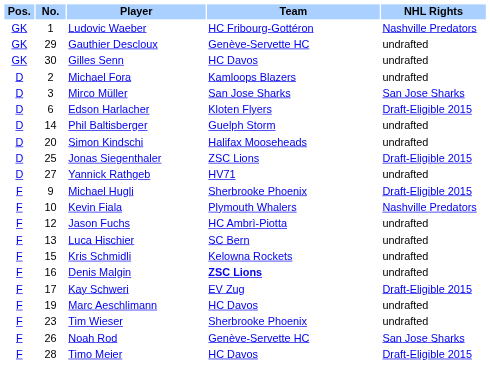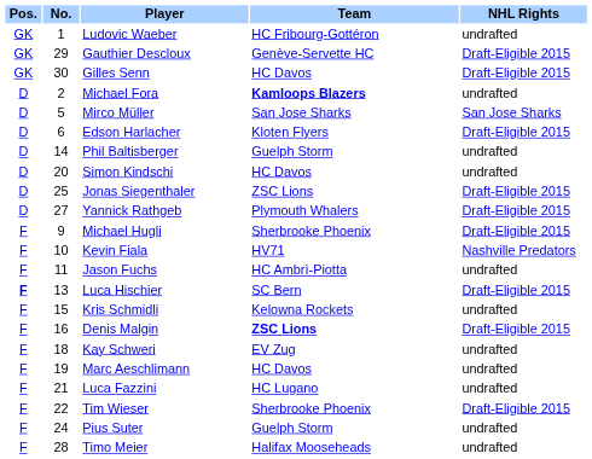Ludovic Waeber | NHL Rights: Nashville Predators -> undrafted
Gauthier Descloux | NHL Rights: undrafted -> Draft-Eligible 2015
Gilles Senn | NHL Rights: undrafted -> Draft-Eligible 2015
Michael Fora | Team: normal -> bold
Mirco Müller | No.: 3 -> 5
Simon Kindschi | Team: Halifax Mooseheads -> HC Davos
Yannick Rathgeb | Team: HV71 -> Plymouth Whalers
Yannick Rathgeb | NHL Rights: undrafted -> Draft-Eligible 2015
Kevin Fiala | Team: Plymouth Whalers -> HV71
Jason Fuchs | No.: 12 -> 11
Luca Hischier | Pos.: normal -> bold
Luca Hischier | NHL Rights: undrafted -> Draft-Eligible 2015
Denis Malgin | NHL Rights: undrafted -> Draft-Eligible 2015
Kay Schweri | No.: 17 -> 18
Kay Schweri | NHL Rights: Draft-Eligible 2015 -> undrafted
+ row: F | 21 | Luca Fazzini | HC Lugano | undrafted
Tim Wieser | No.: 23 -> 22
Tim Wieser | NHL Rights: undrafted -> Draft-Eligible 2015
+ row: F | 24 | Pius Suter | Guelph Storm | undrafted
- row: F | 26 | Noah Rod | Genève-Servette HC | San Jose Sharks
Timo Meier | Team: HC Davos -> Halifax Mooseheads
Timo Meier | NHL Rights: Draft-Eligible 2015 -> undrafted
